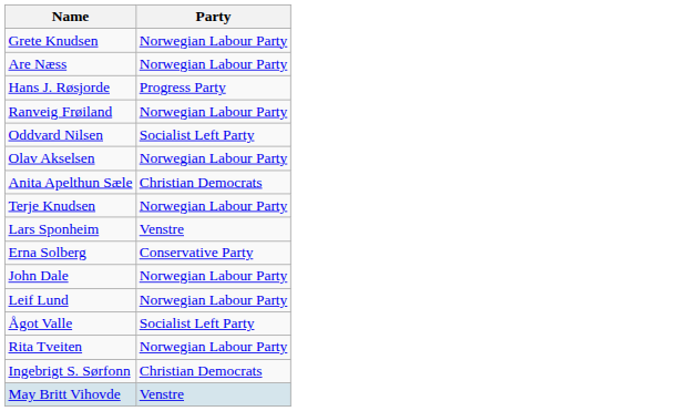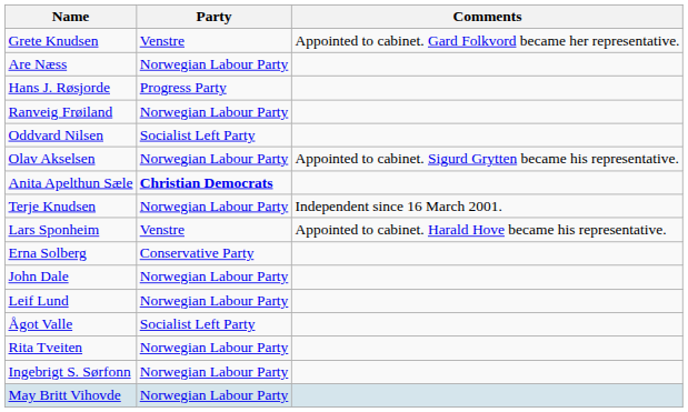+ column: Comments | Appointed to cabinet. Gard Folkvord became her representative. | Appointed to cabinet. Sigurd Grytten became his representative. | Independent since 16 March 2001. | Appointed to cabinet. Harald Hove became his representative.
Grete Knudsen | Party: Norwegian Labour Party -> Venstre
Anita Apelthun Sæle | Party: normal -> bold
Ingebrigt S. Sørfonn | Party: Christian Democrats -> Norwegian Labour Party
May Britt Vihovde | Party: Venstre -> Norwegian Labour Party
